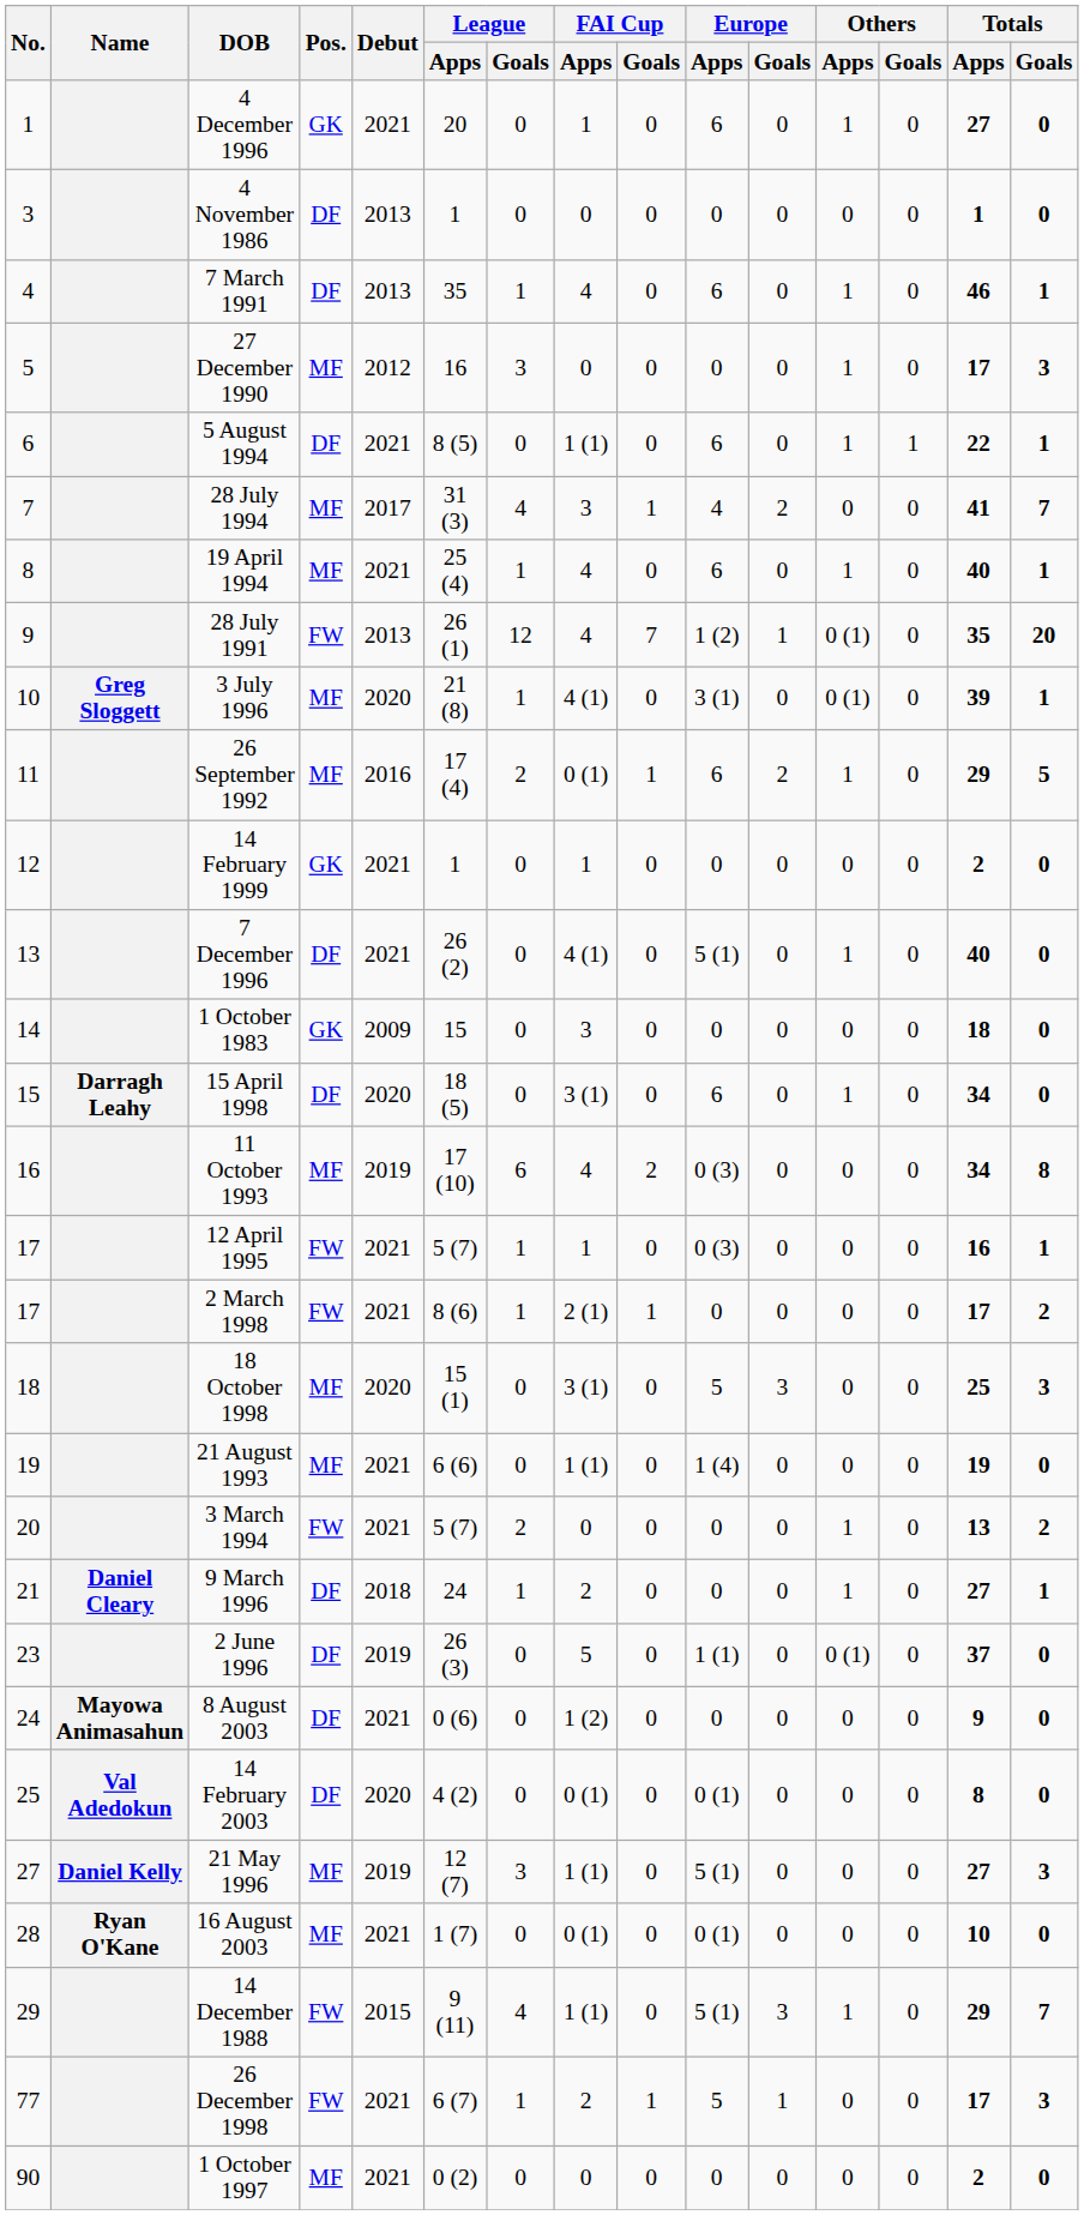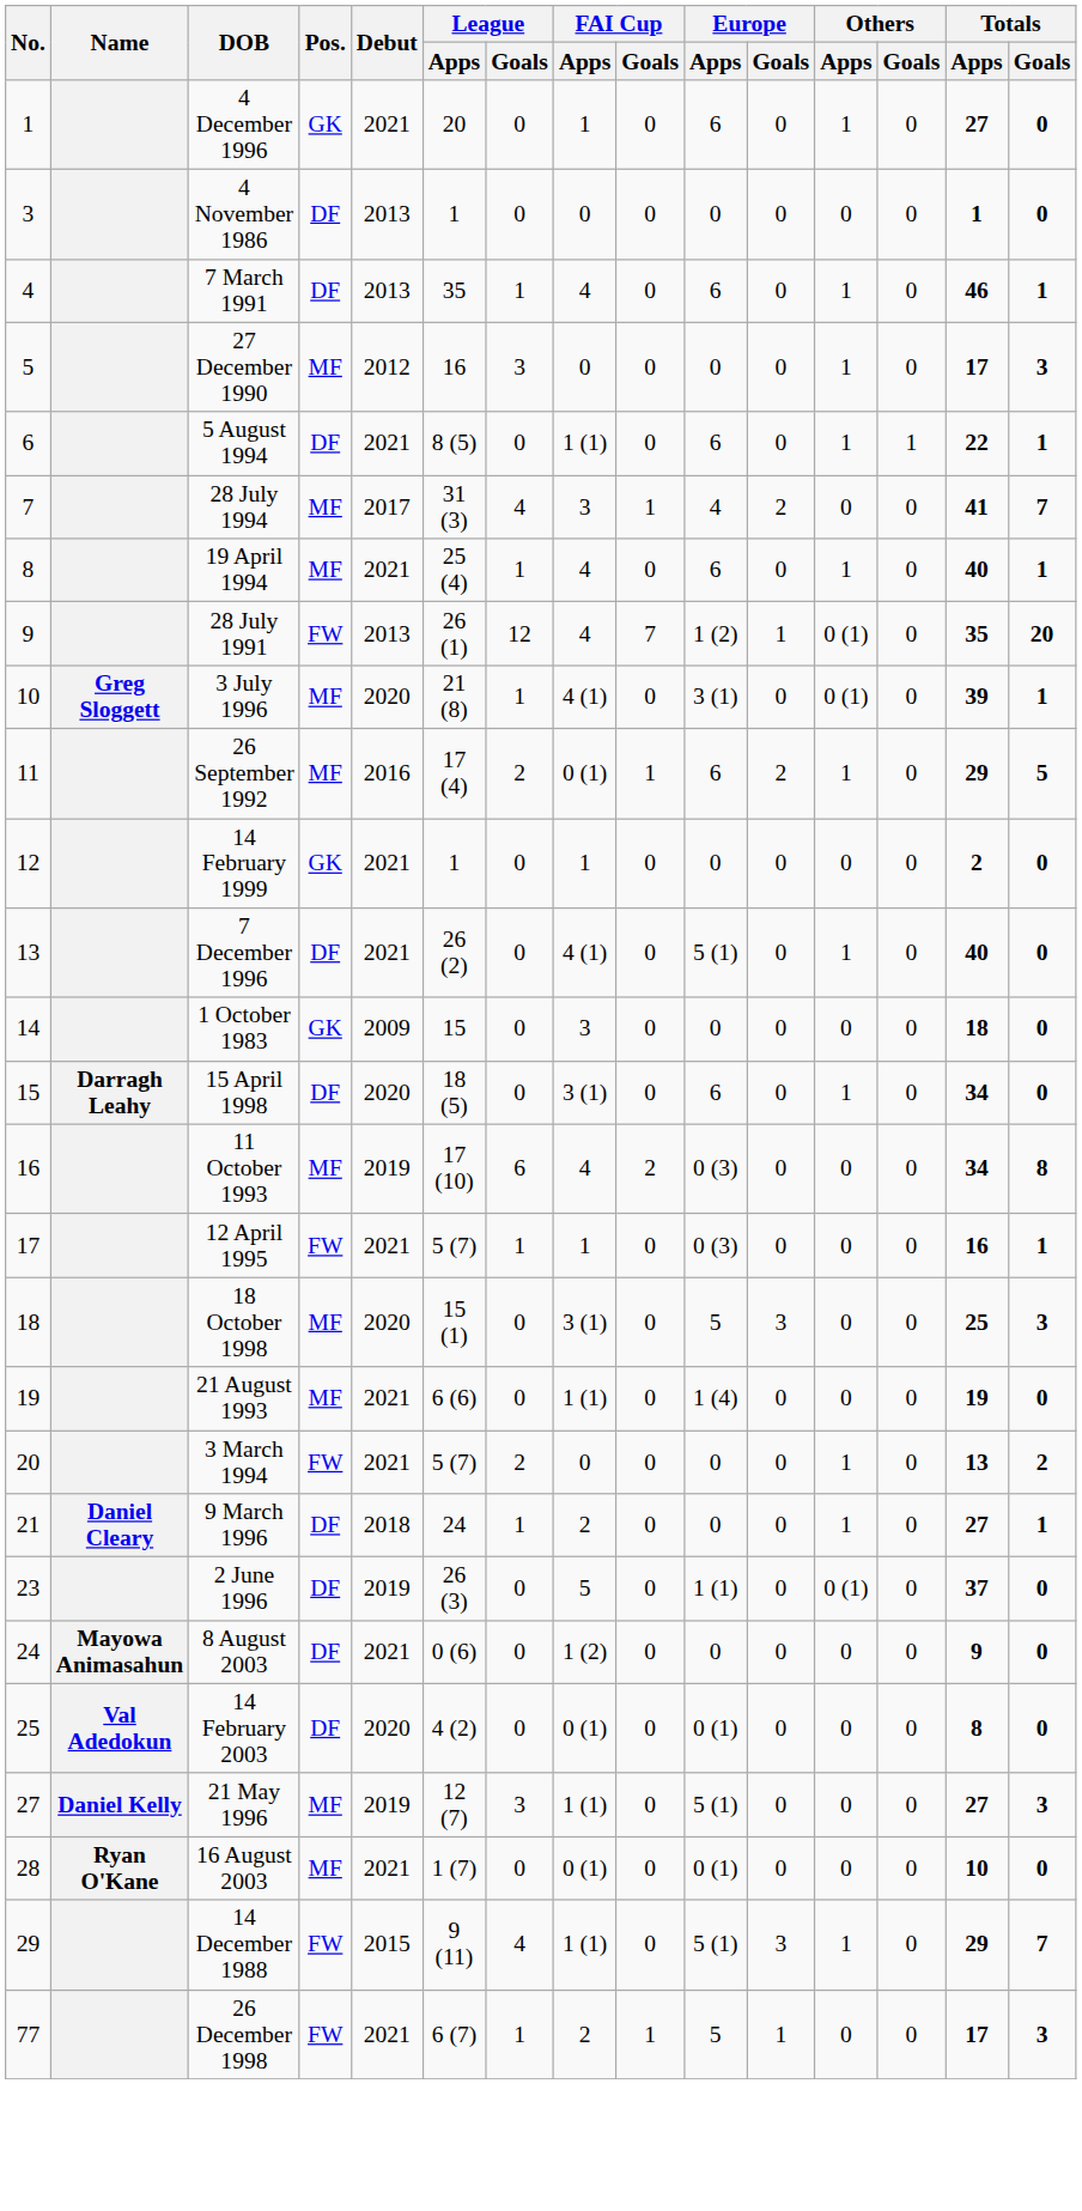- row: 17 | 2 March 1998 | FW | 2021 | 8 (6) | 1 | 2 (1) | 1 | 0 | 0 | 0 | 0 | 17 | 2
- row: 90 | 1 October 1997 | MF | 2021 | 0 (2) | 0 | 0 | 0 | 0 | 0 | 0 | 0 | 2 | 0
